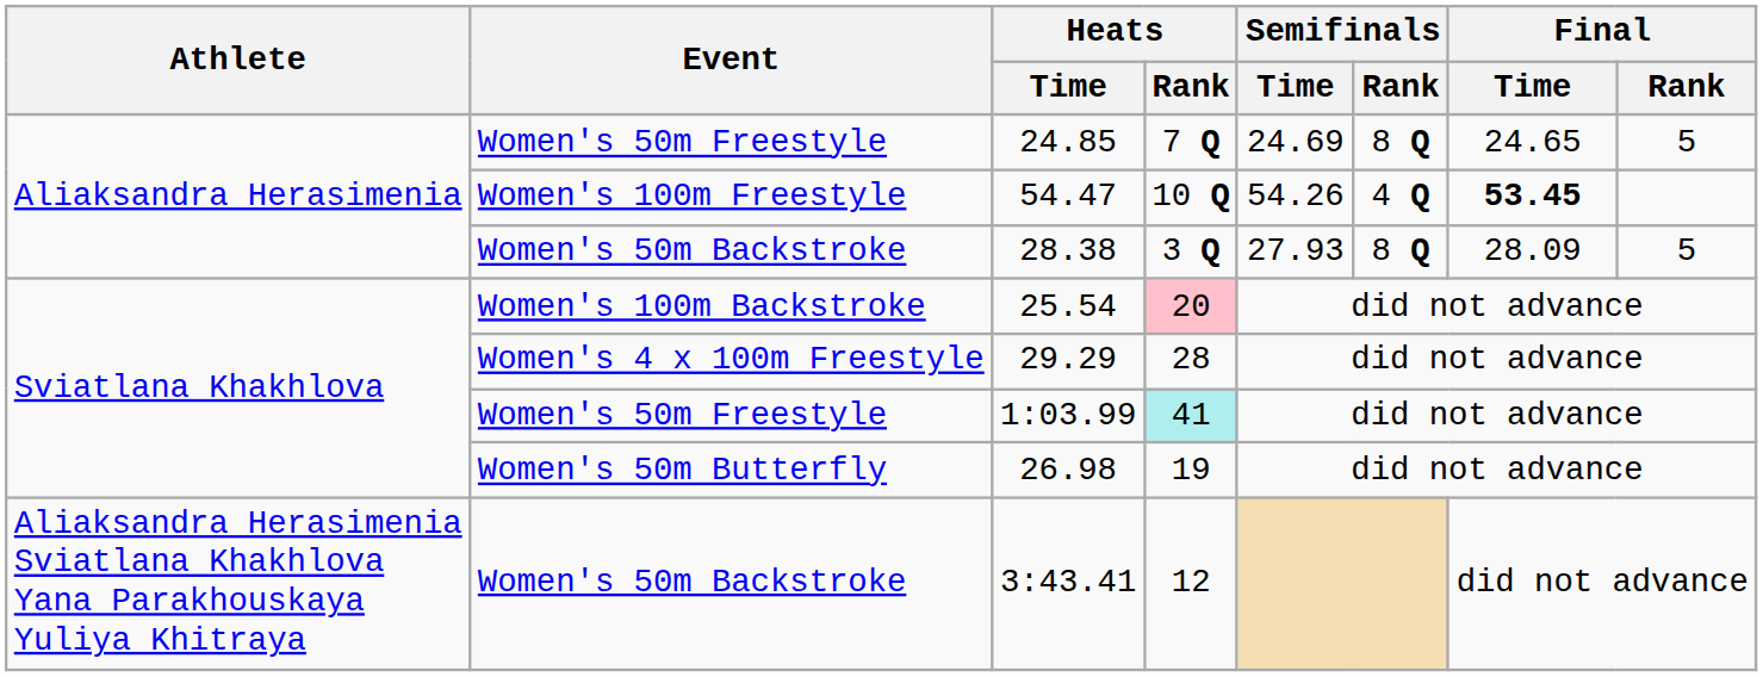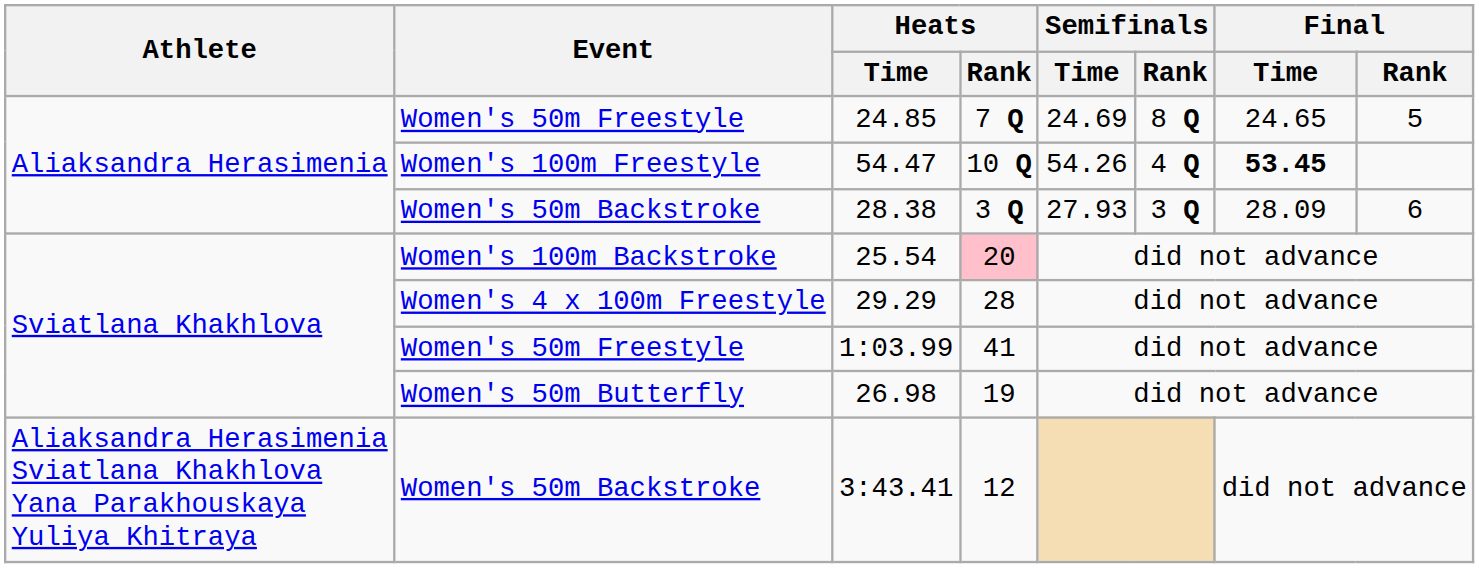28.38 | Semifinals / Rank: 8 Q -> 3 Q
28.38 | Final / Rank: 5 -> 6
1:03.99 | Heats / Rank: paleturquoise background -> no background
